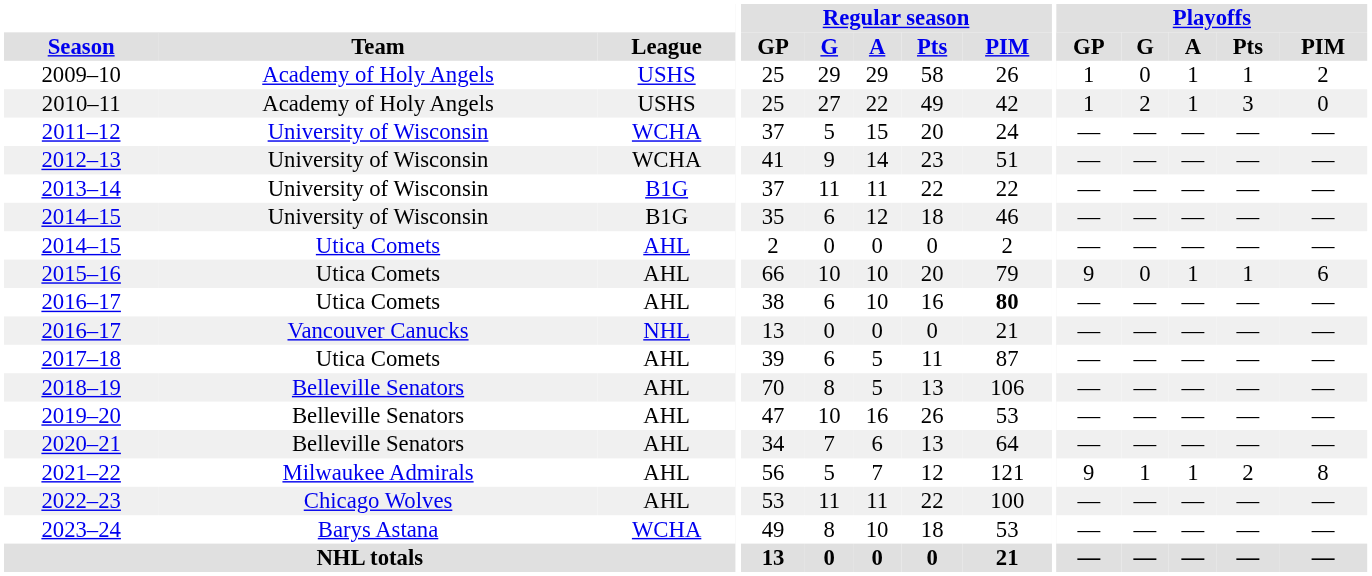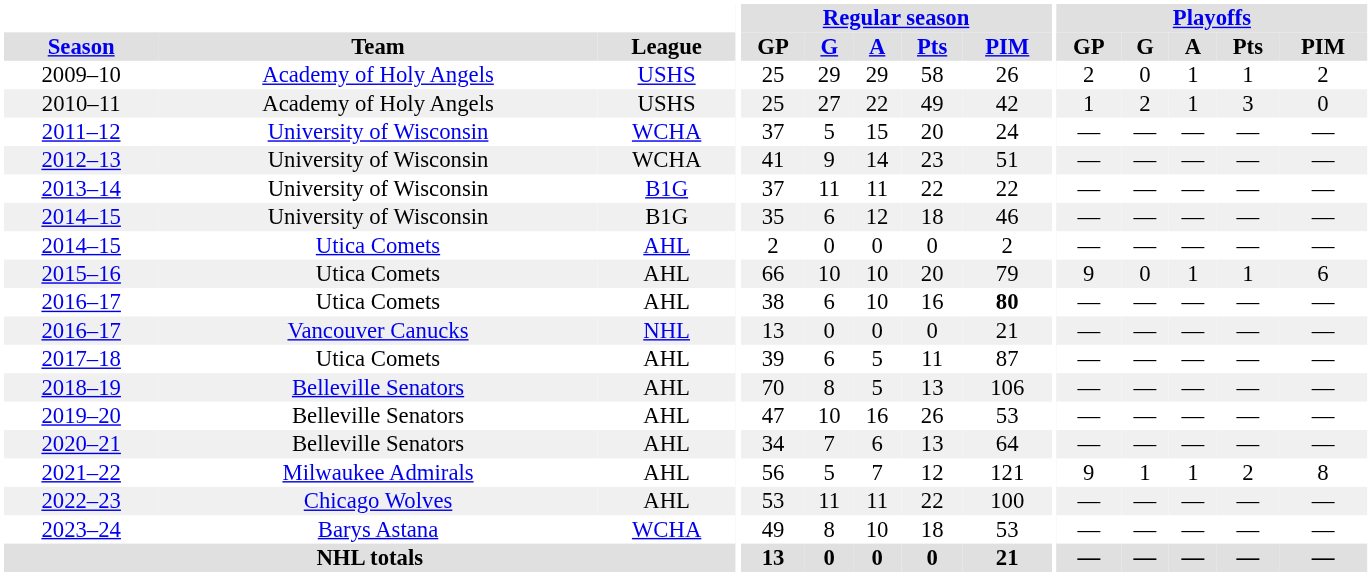2009–10 | Playoffs / GP: 1 -> 2
